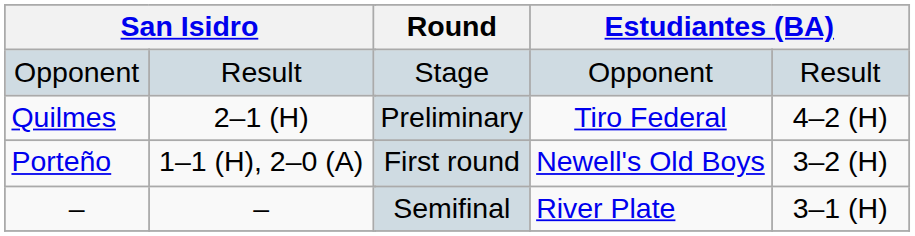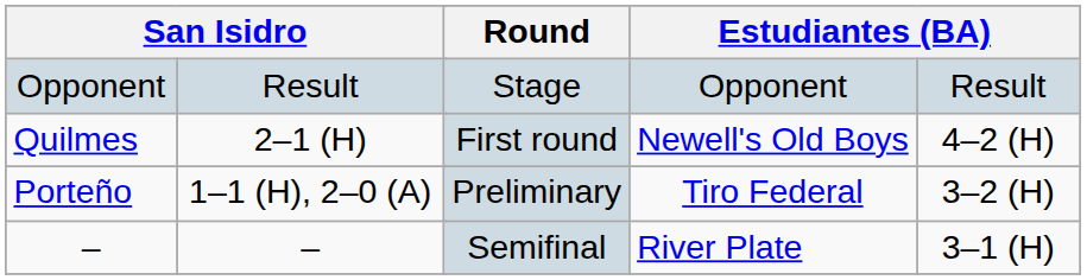Quilmes | Round: Preliminary -> First round
Quilmes | column 5: Tiro Federal -> Newell's Old Boys
Porteño | Round: First round -> Preliminary
Porteño | column 5: Newell's Old Boys -> Tiro Federal
